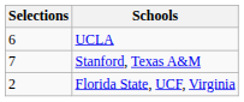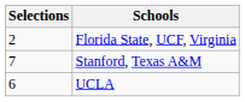rows swapped: UCLA <-> Florida State, UCF, Virginia
